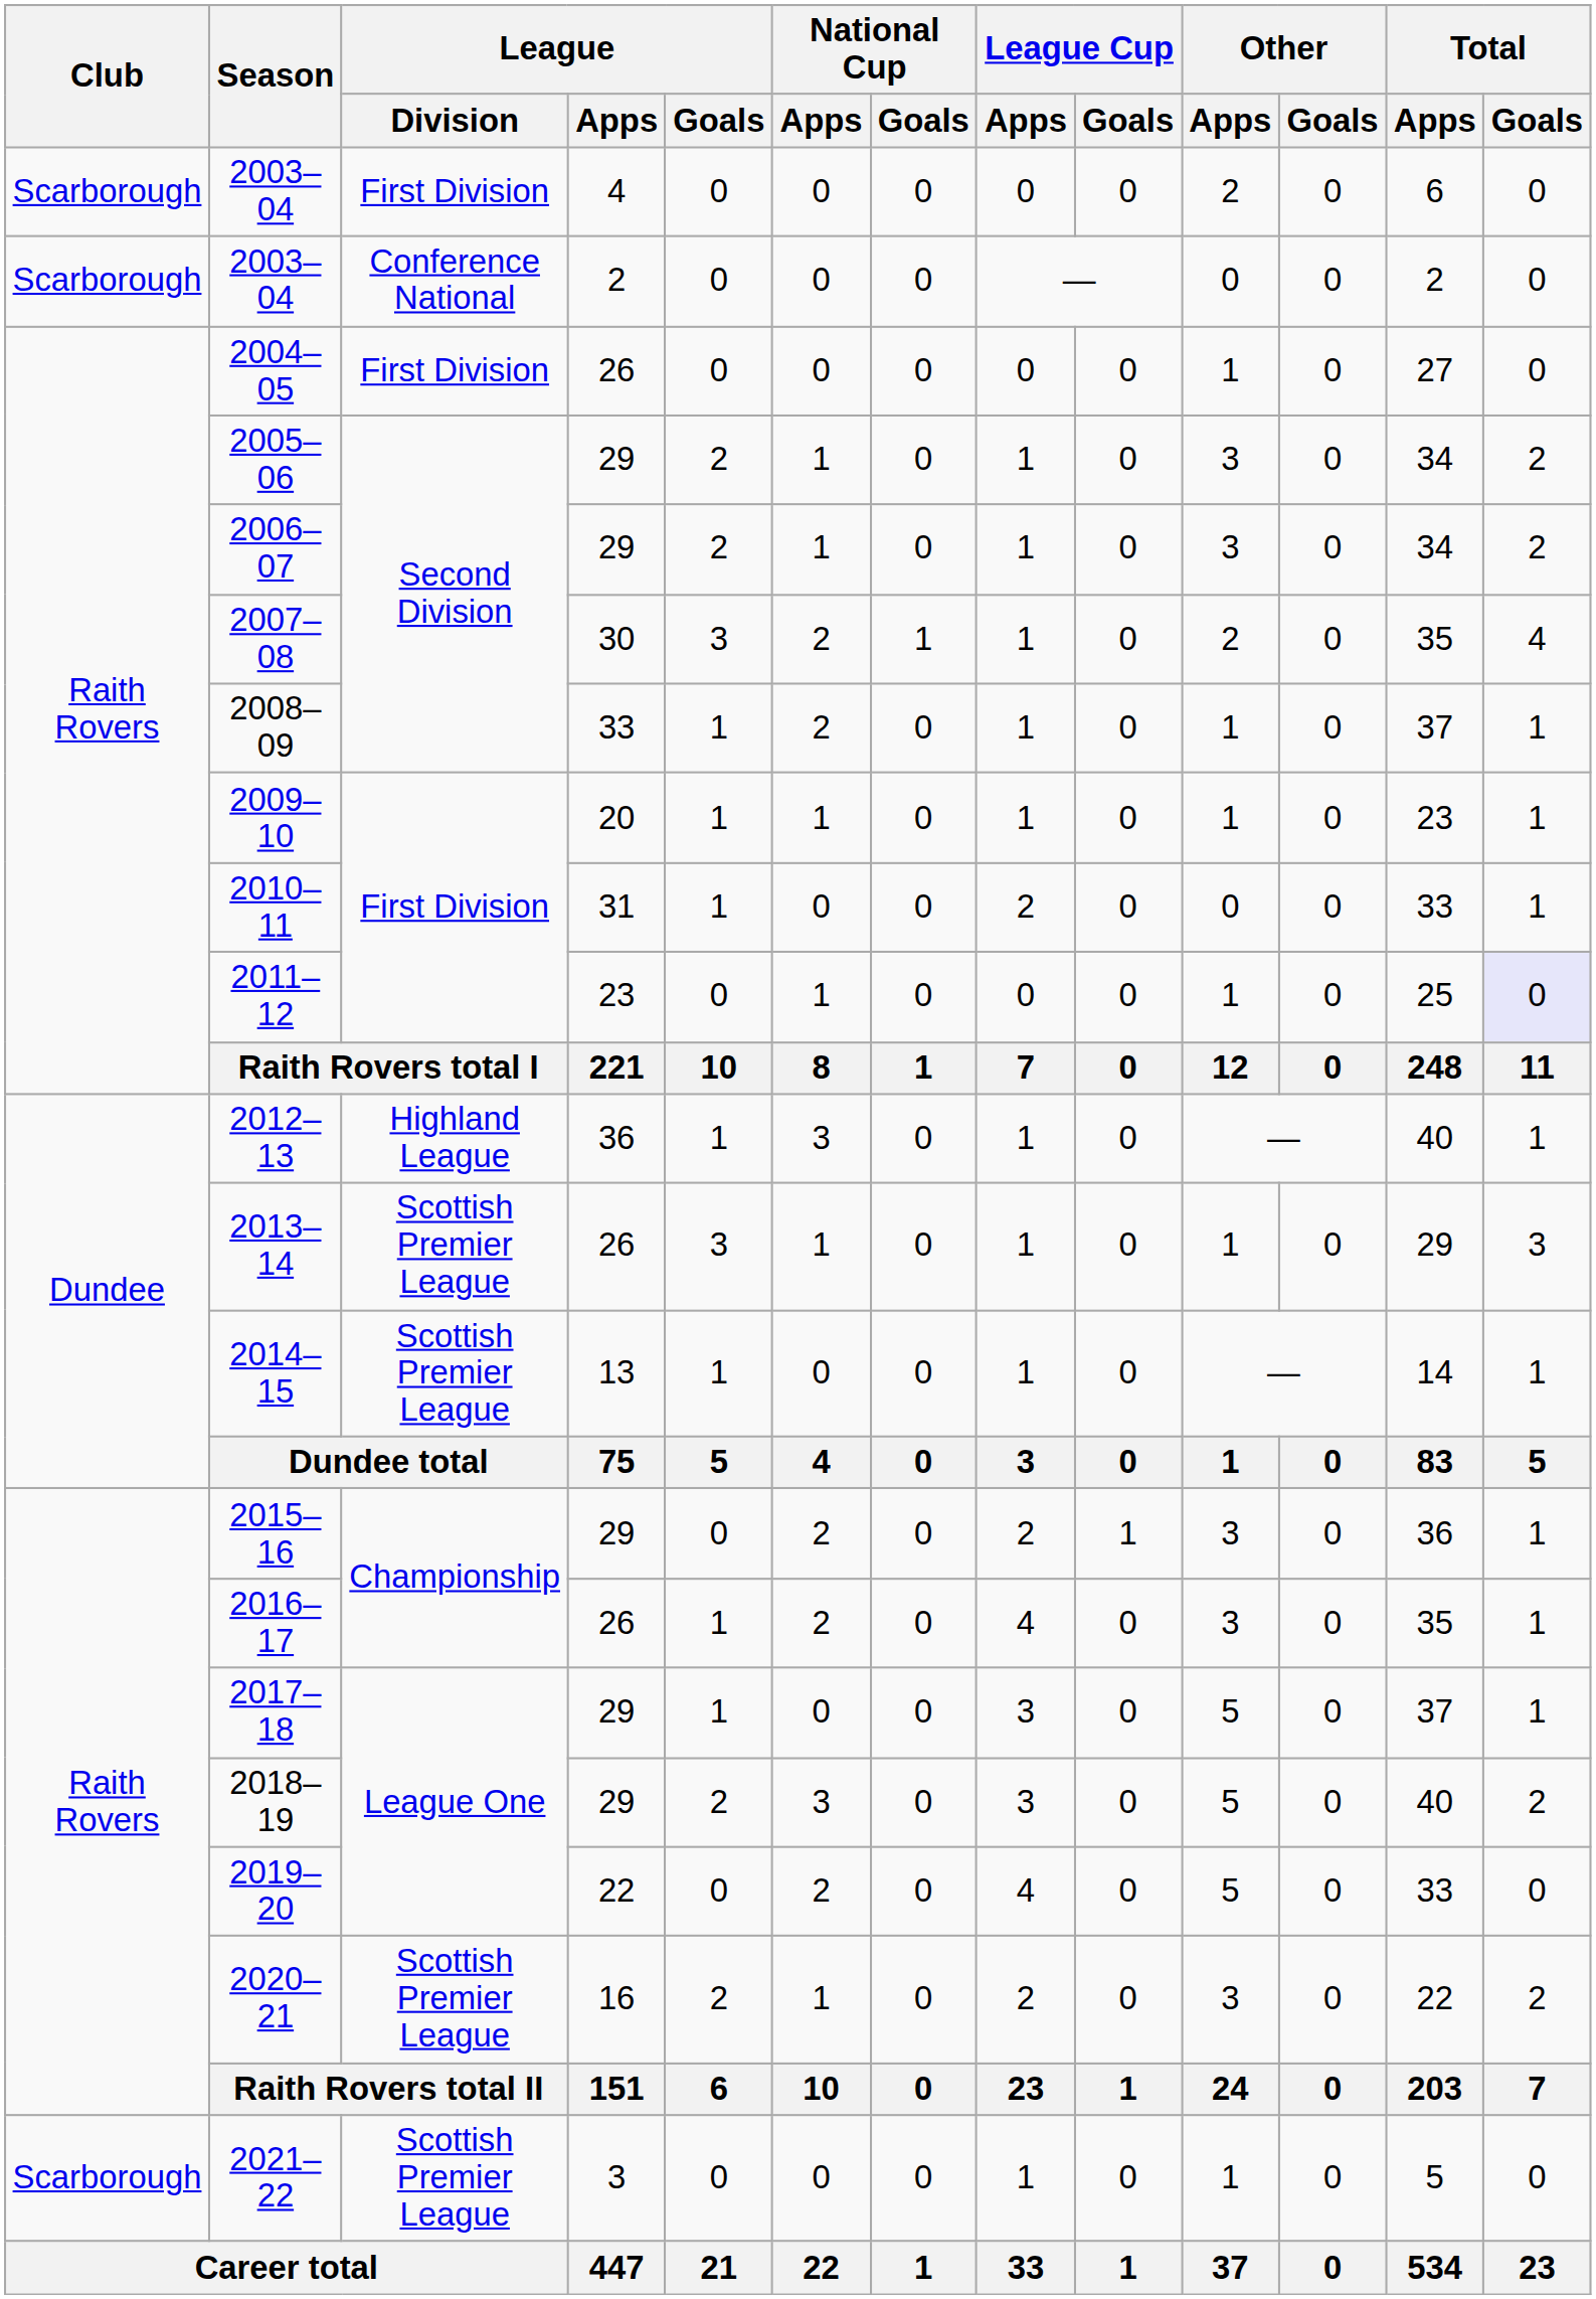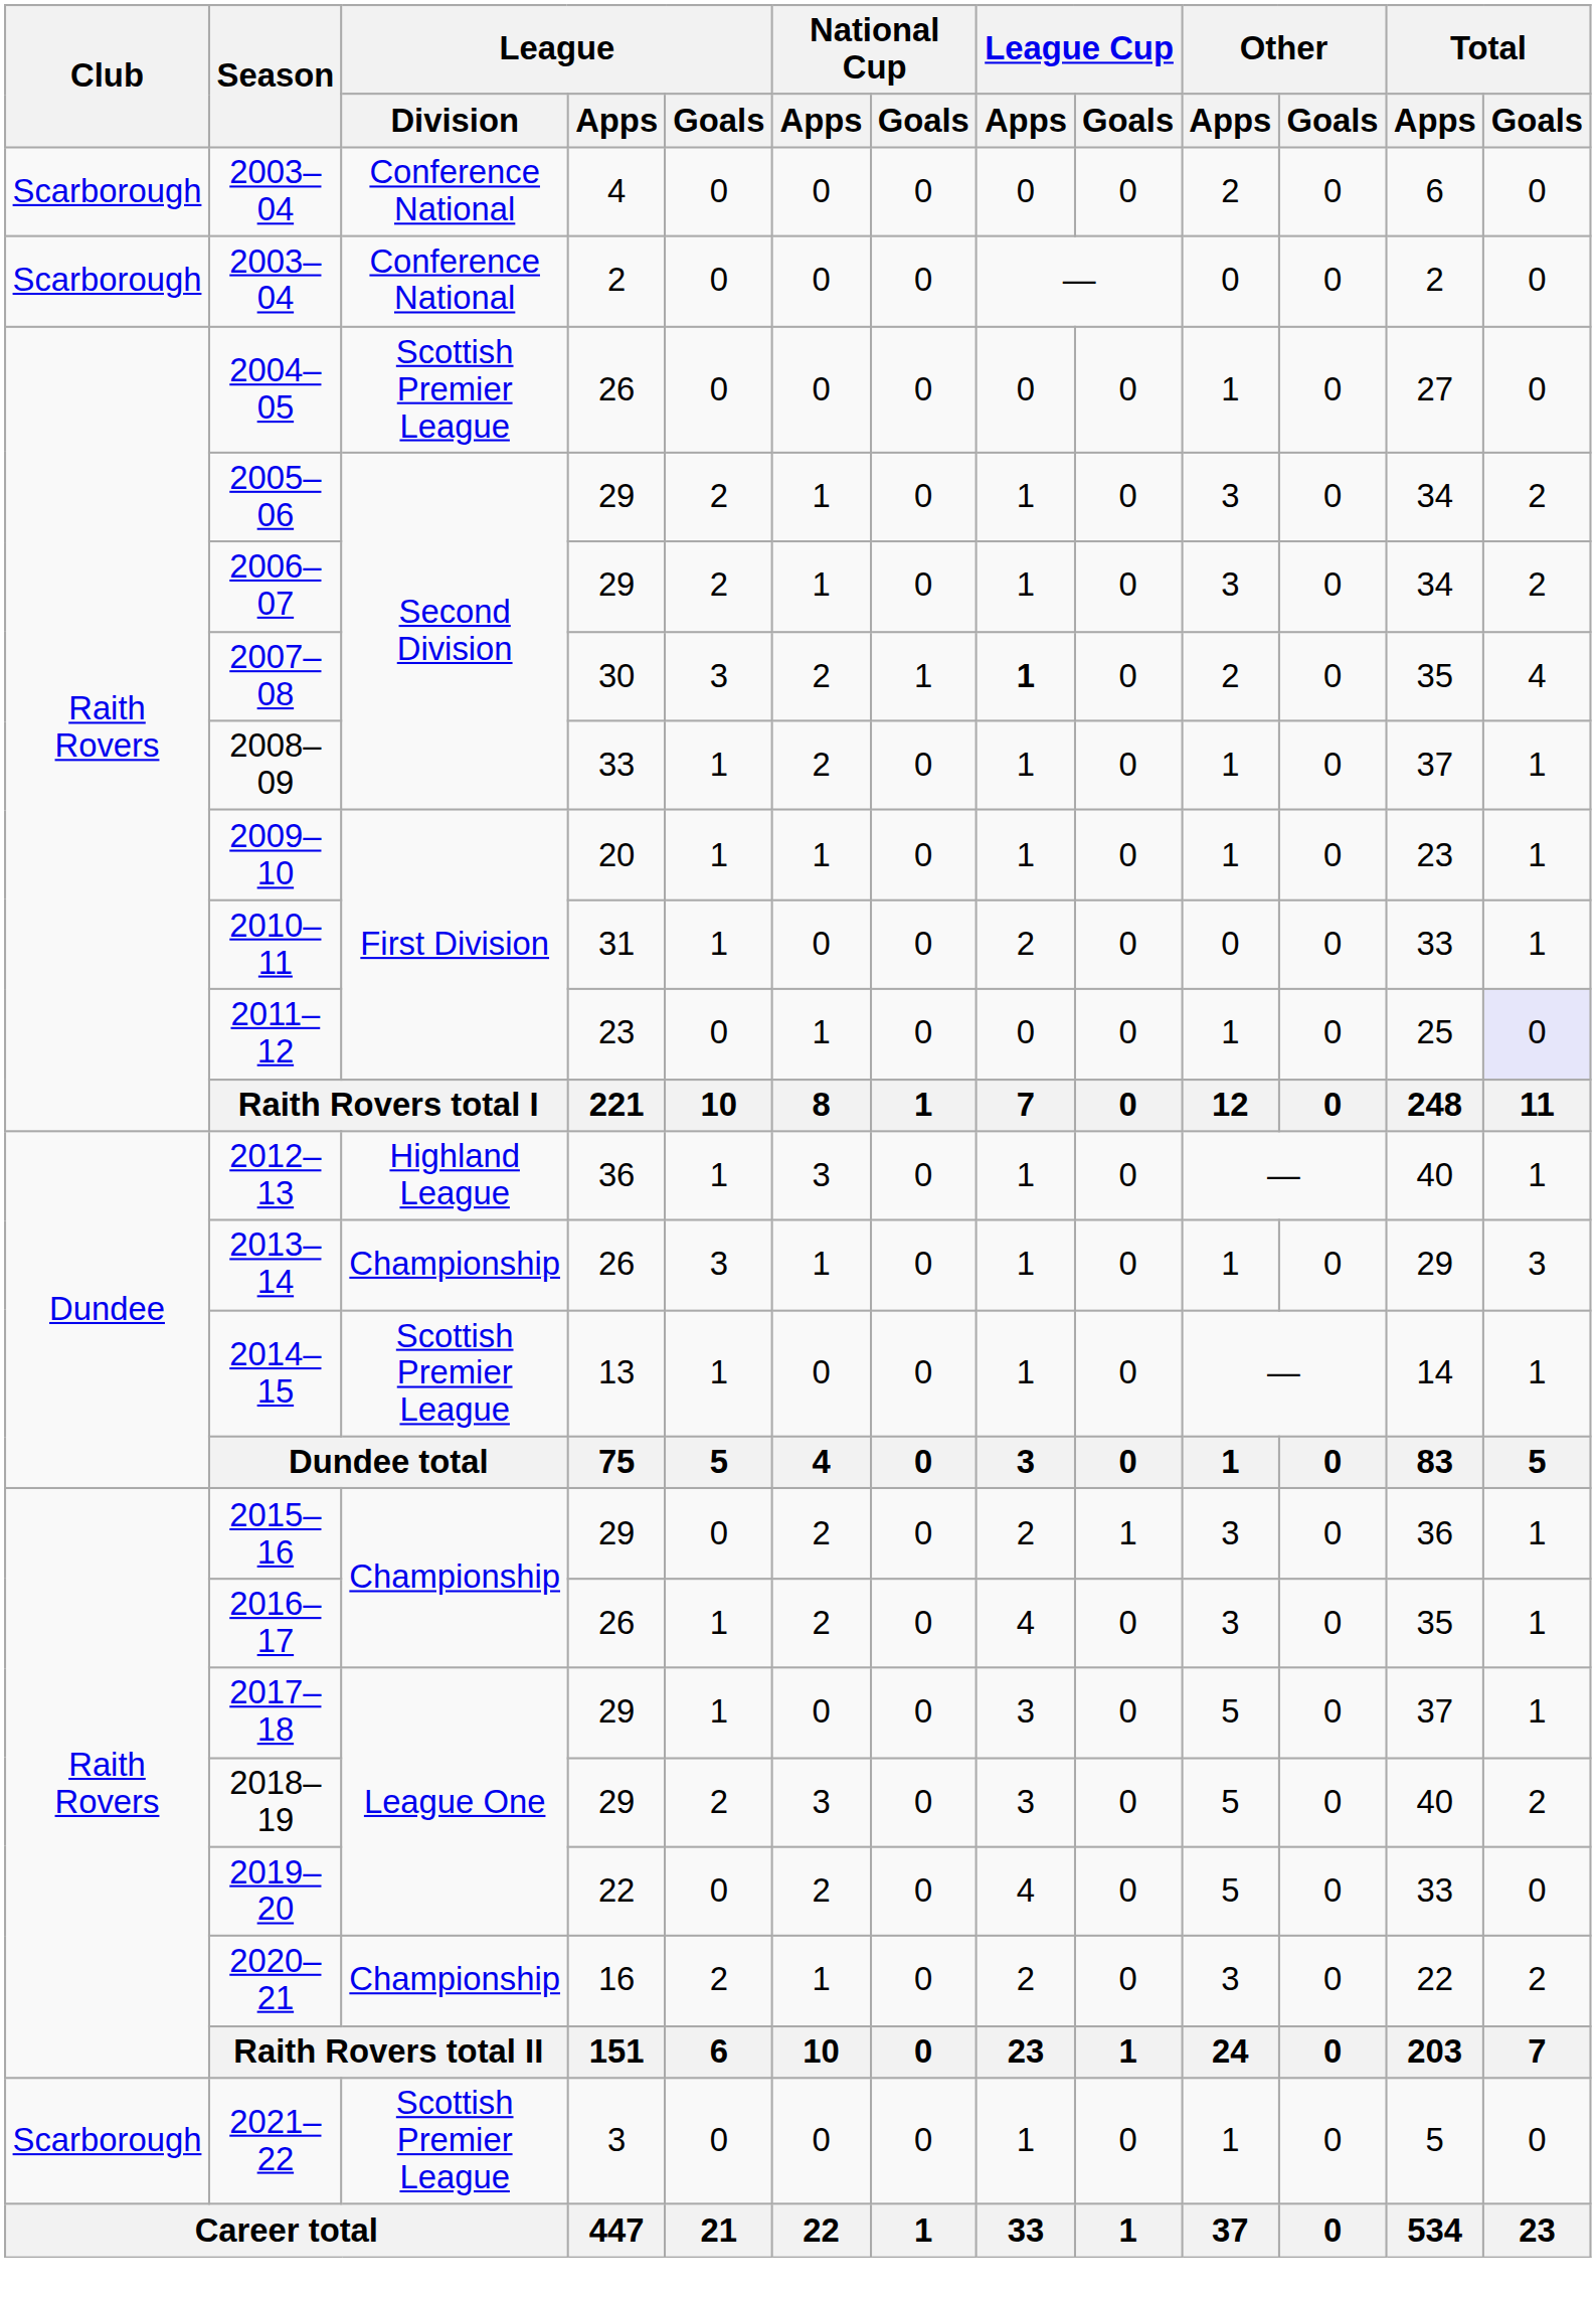2003–04 / 4 | League / Division: First Division -> Conference National
2004–05 | League / Division: First Division -> Scottish Premier League
2007–08 | League Cup / Apps: normal -> bold
2013–14 | League / Division: Scottish Premier League -> Championship
2020–21 | League / Division: Scottish Premier League -> Championship
